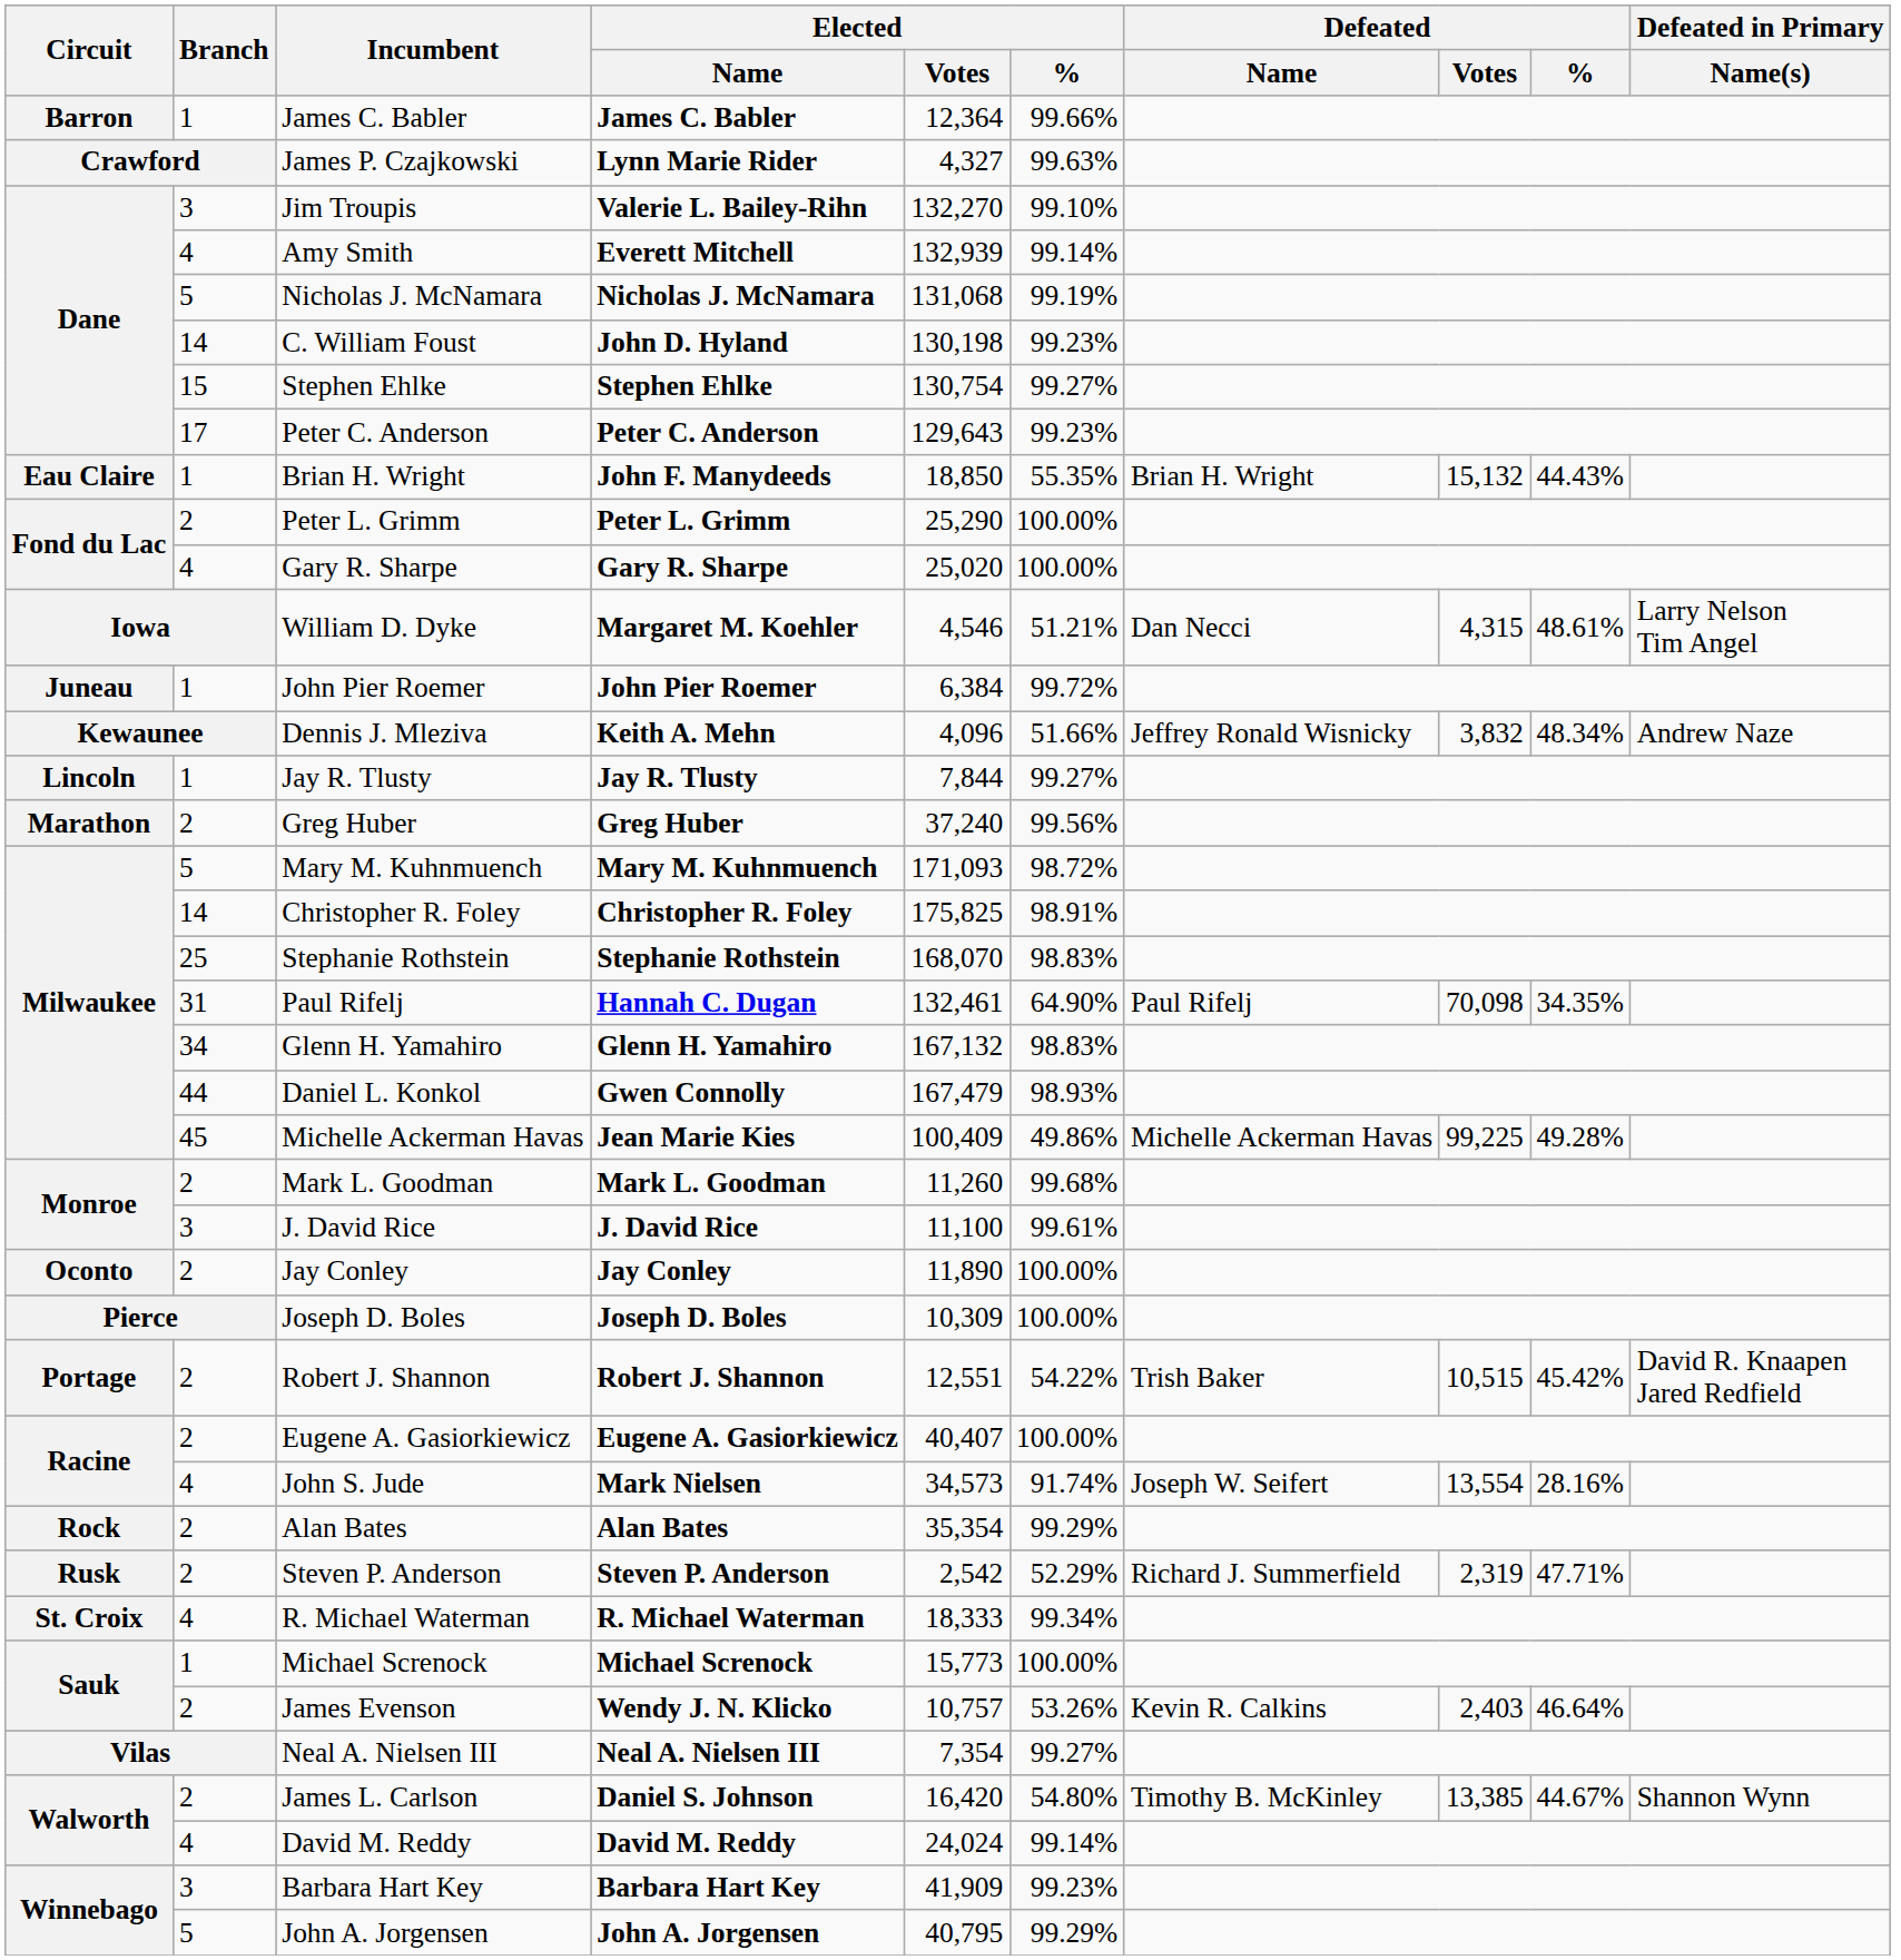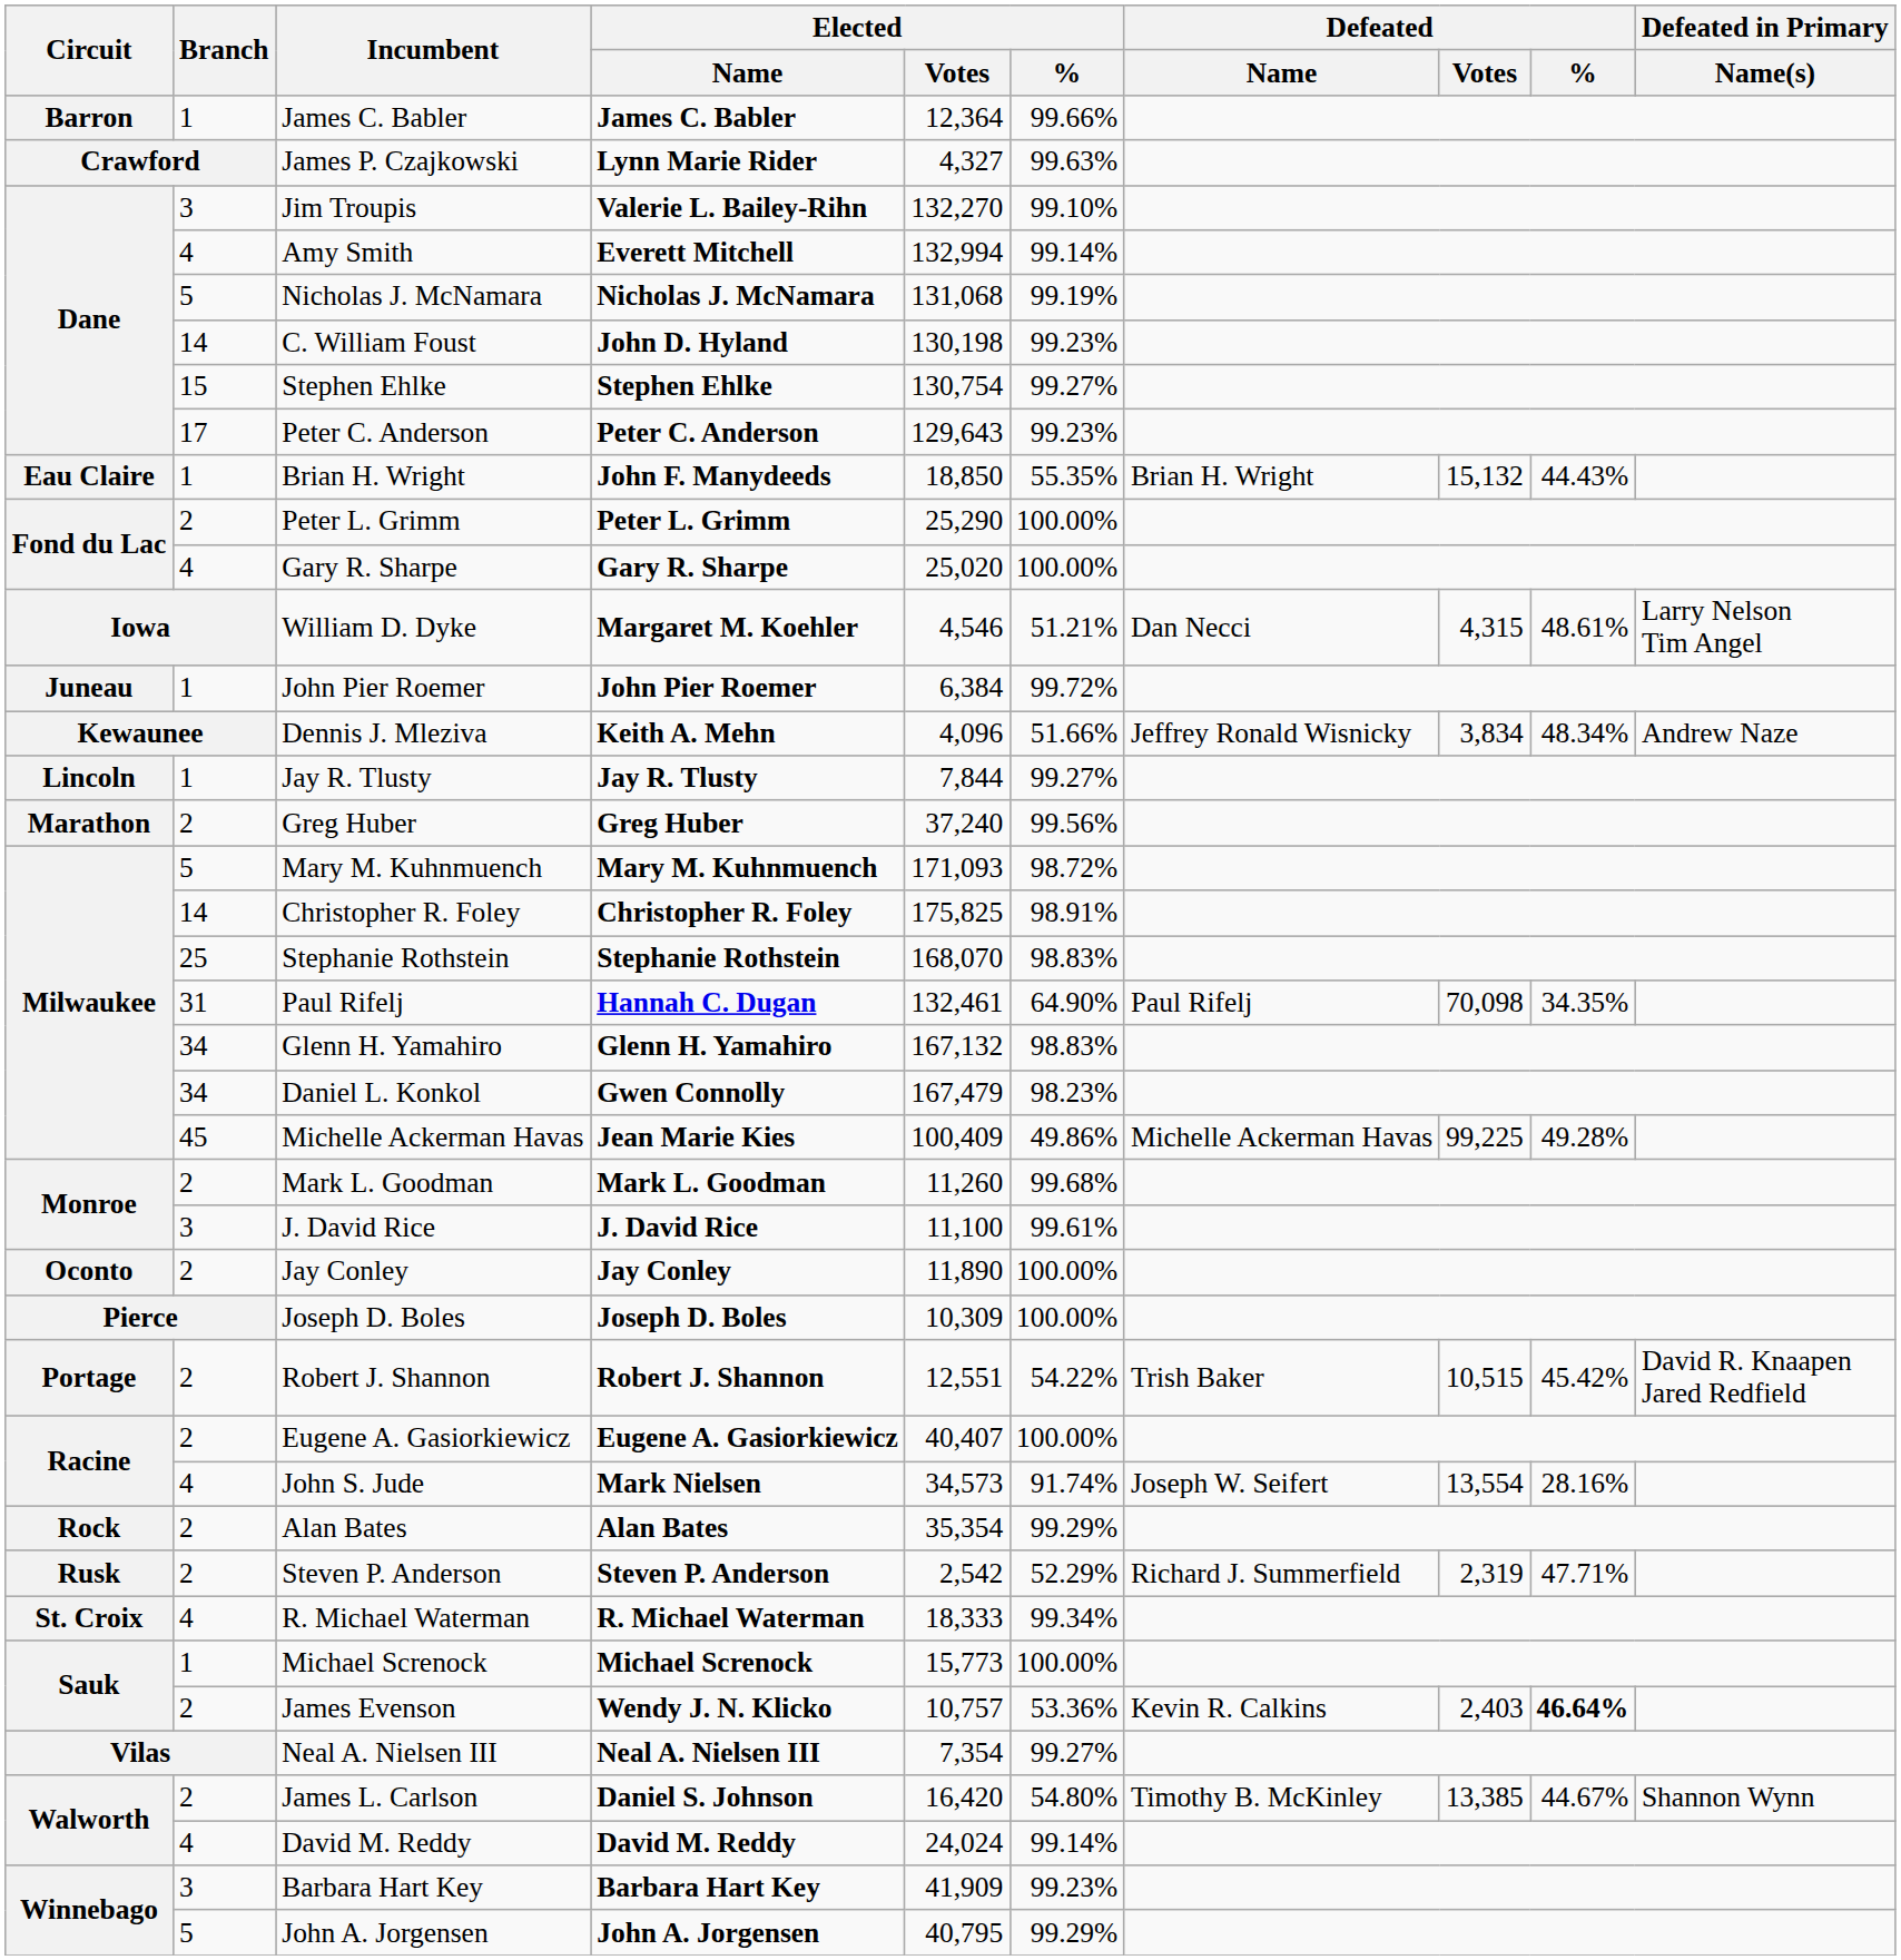Amy Smith | Elected / Votes: 132,939 -> 132,994
Dennis J. Mleziva | Defeated / Votes: 3,832 -> 3,834
Daniel L. Konkol | Branch: 44 -> 34
Daniel L. Konkol | Elected / %: 98.93% -> 98.23%
James Evenson | Elected / %: 53.26% -> 53.36%
James Evenson | Defeated / %: normal -> bold
